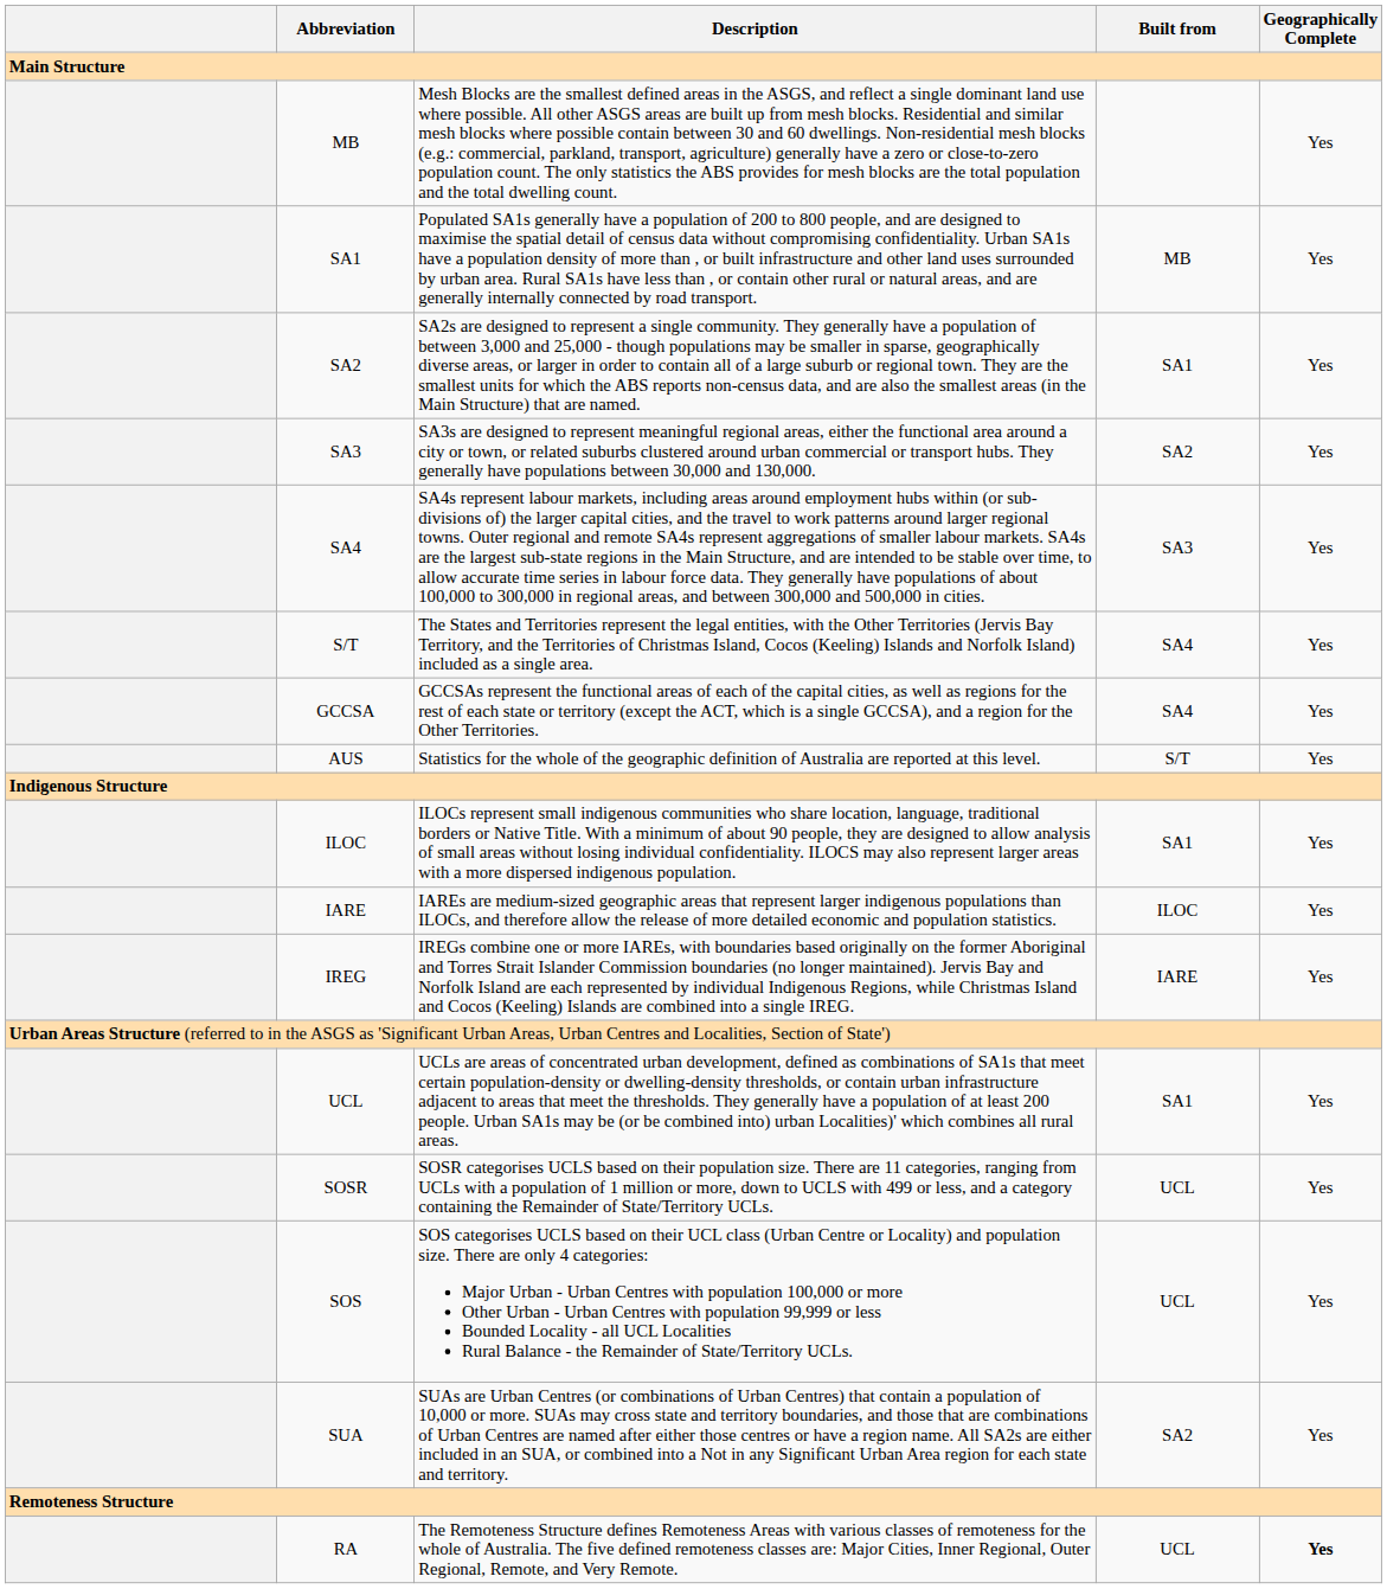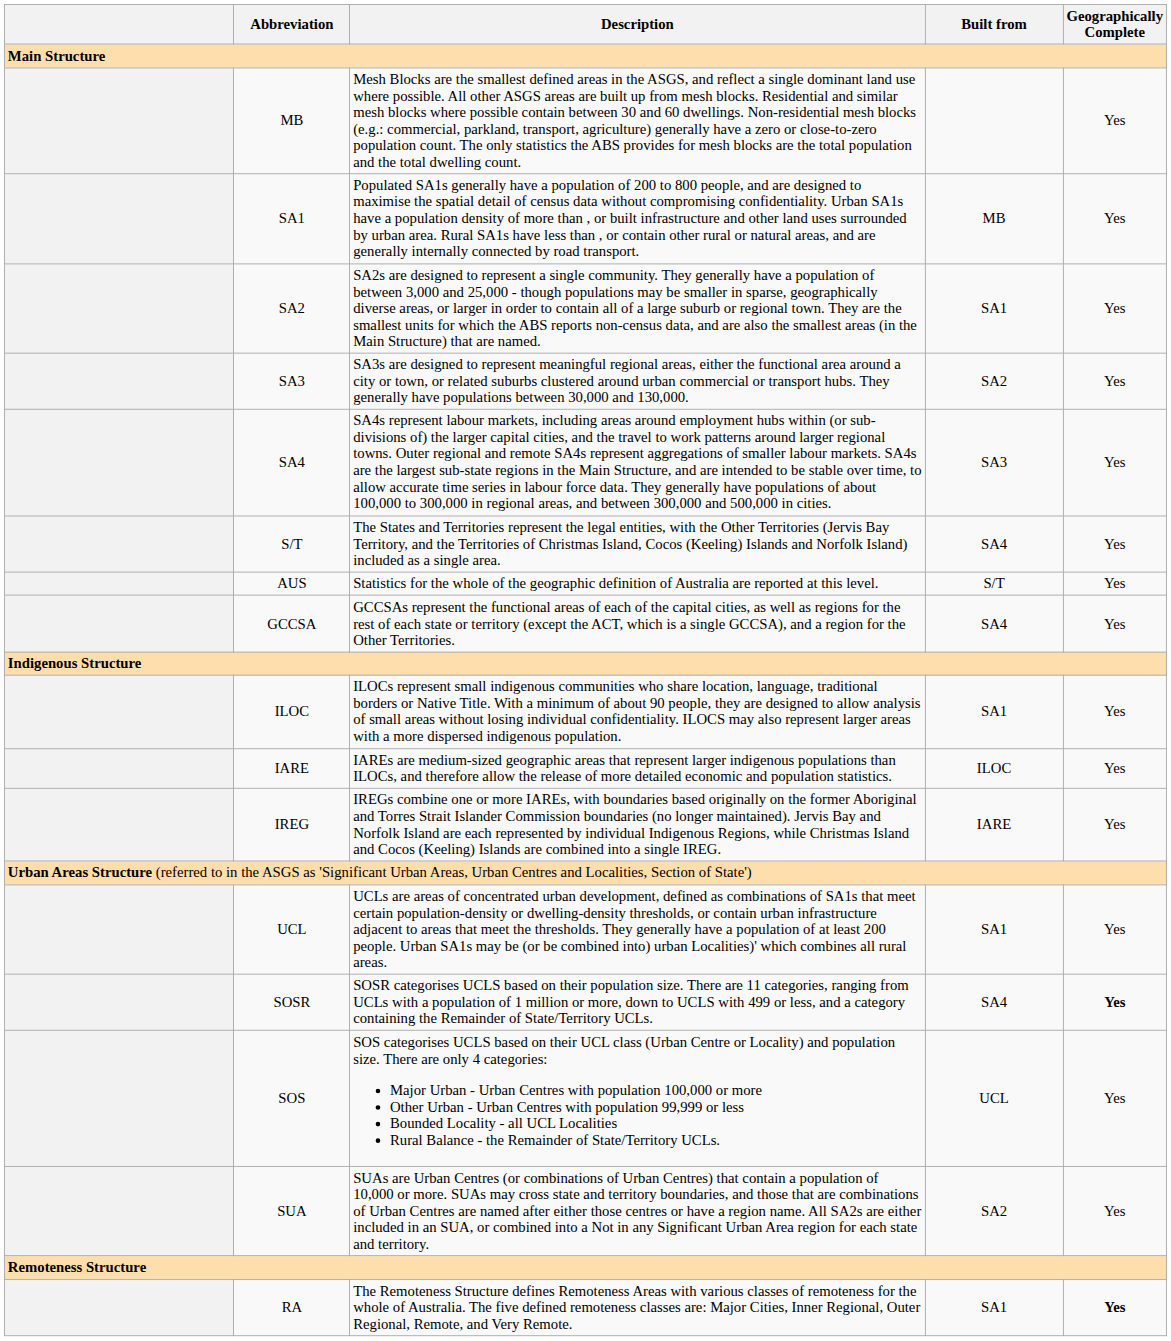rows swapped: AUS <-> GCCSA
SOSR | Built from: UCL -> SA4
SOSR | Geographically Complete: normal -> bold
RA | Built from: UCL -> SA1
